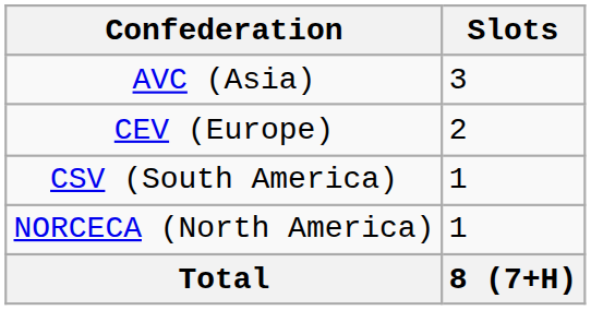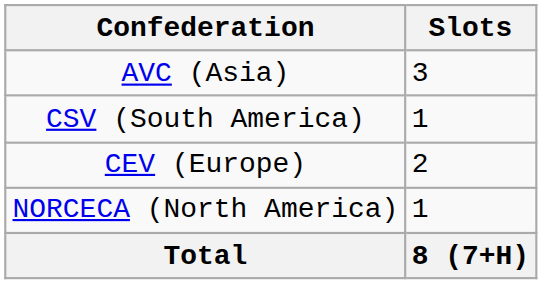rows swapped: CSV (South America) <-> CEV (Europe)
